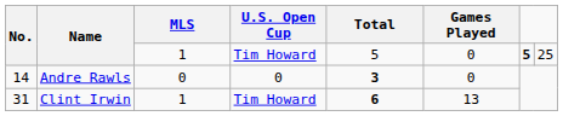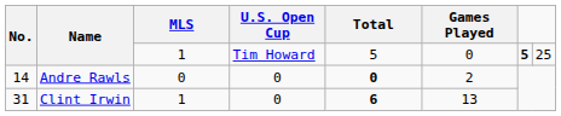Andre Rawls | Total: 3 -> 0
Andre Rawls | Games Played: 0 -> 2
Clint Irwin | U.S. Open Cup: Tim Howard -> 0
